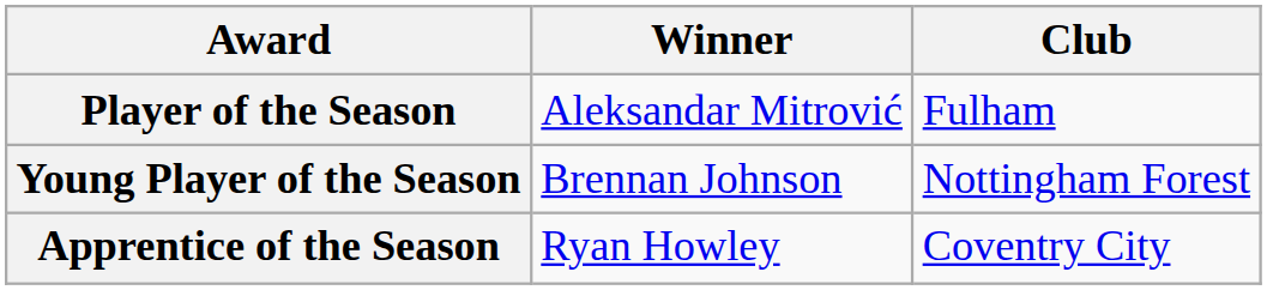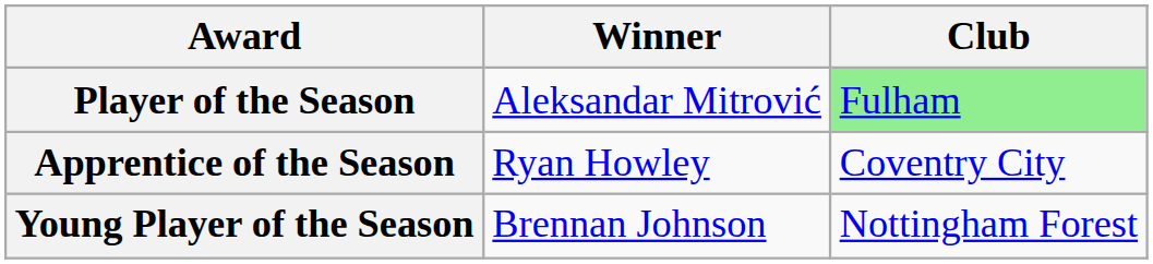Player of the Season | Club: no background -> lightgreen background
rows swapped: Young Player of the Season <-> Apprentice of the Season
